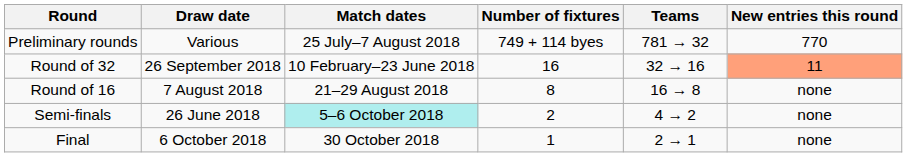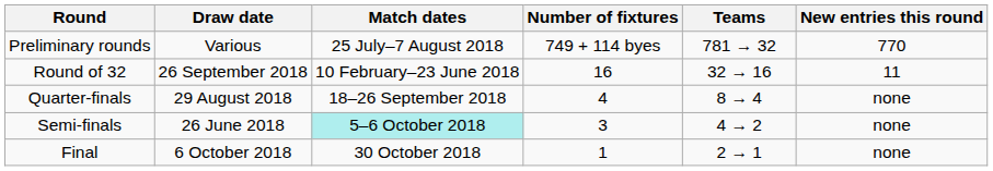Round of 32 | New entries this round: lightsalmon background -> no background
- row: Round of 16 | 7 August 2018 | 21–29 August 2018 | 8 | 16 → 8 | none
+ row: Quarter-finals | 29 August 2018 | 18–26 September 2018 | 4 | 8 → 4 | none
Semi-finals | Number of fixtures: 2 -> 3
